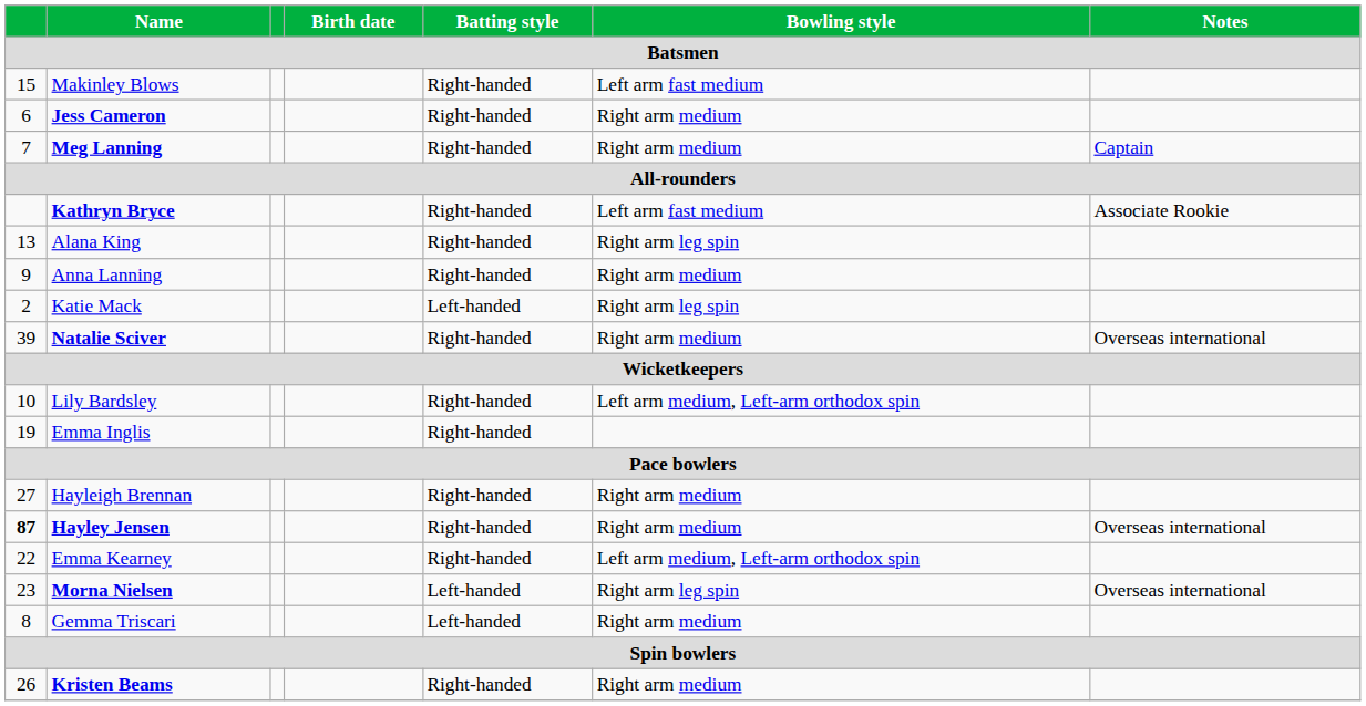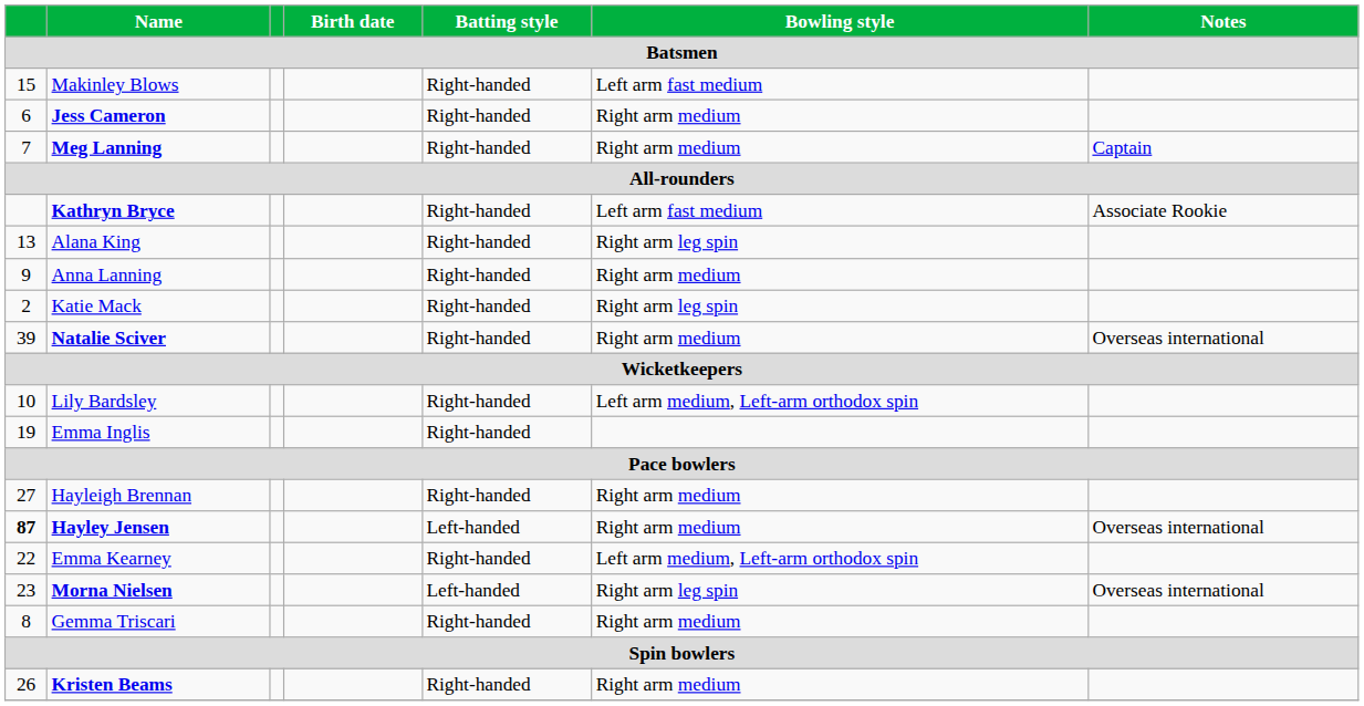Katie Mack | Batting style: Left-handed -> Right-handed
Hayley Jensen | Batting style: Right-handed -> Left-handed
Gemma Triscari | Batting style: Left-handed -> Right-handed
